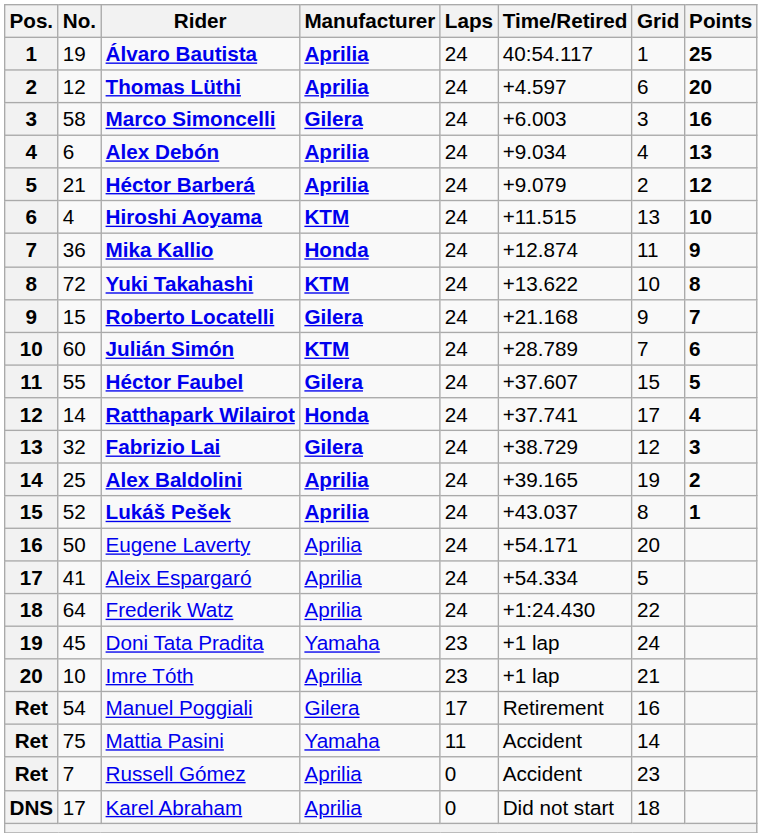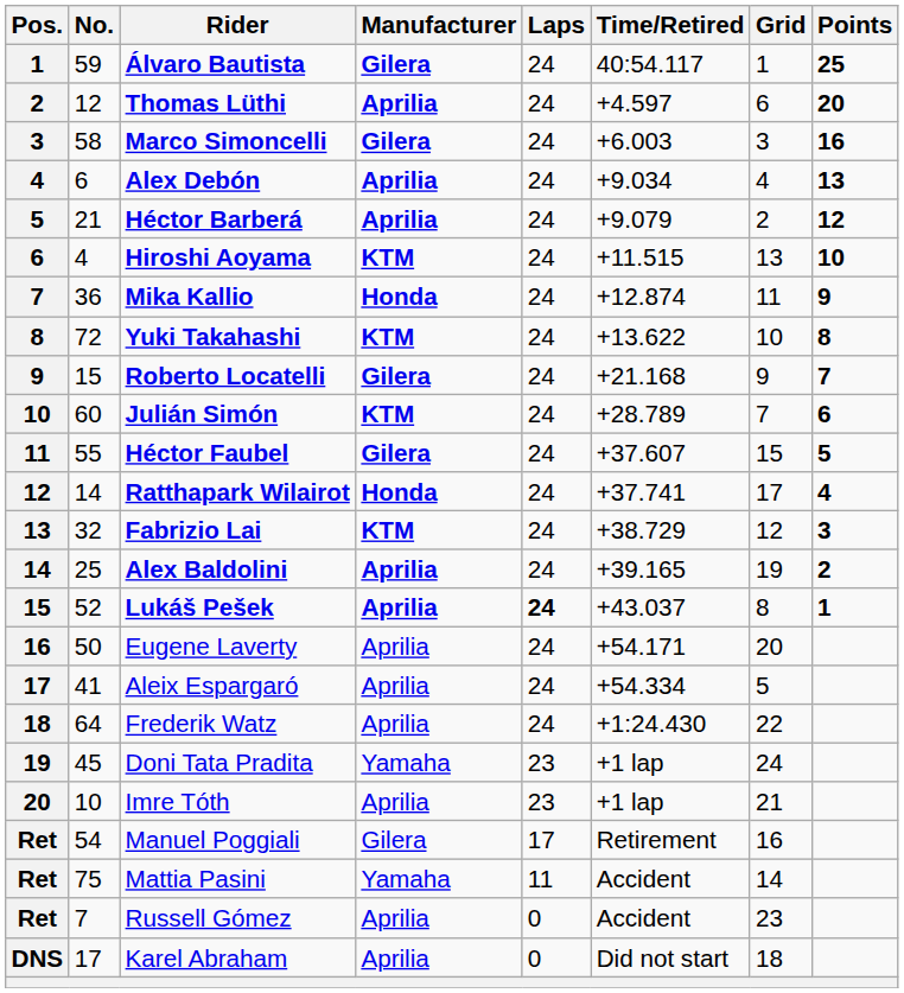Álvaro Bautista | No.: 19 -> 59
Álvaro Bautista | Manufacturer: Aprilia -> Gilera
Fabrizio Lai | Manufacturer: Gilera -> KTM
Lukáš Pešek | Laps: normal -> bold
